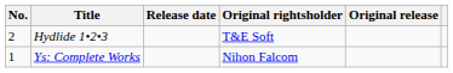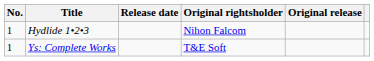Hydlide 1•2•3 | No.: 2 -> 1
Hydlide 1•2•3 | Original rightsholder: T&E Soft -> Nihon Falcom
Ys: Complete Works | Original rightsholder: Nihon Falcom -> T&E Soft
